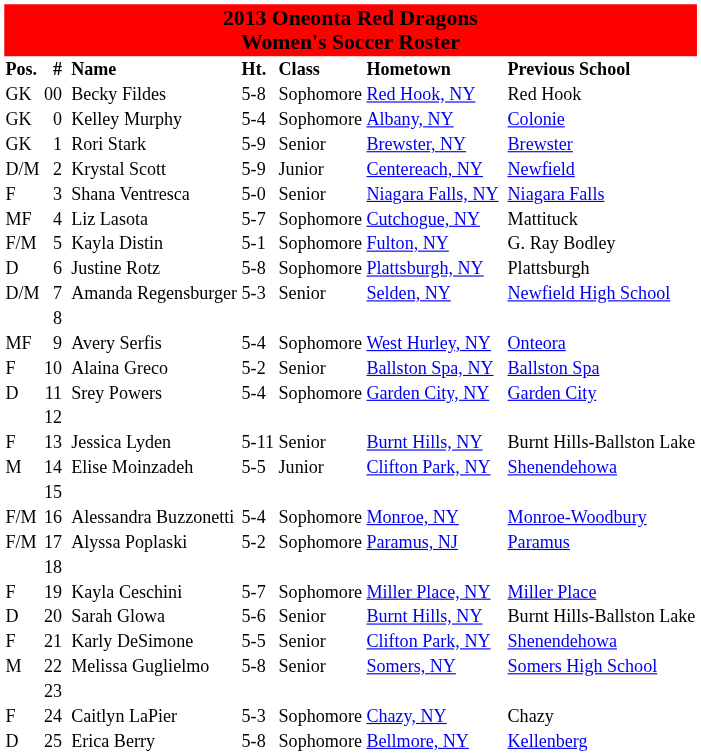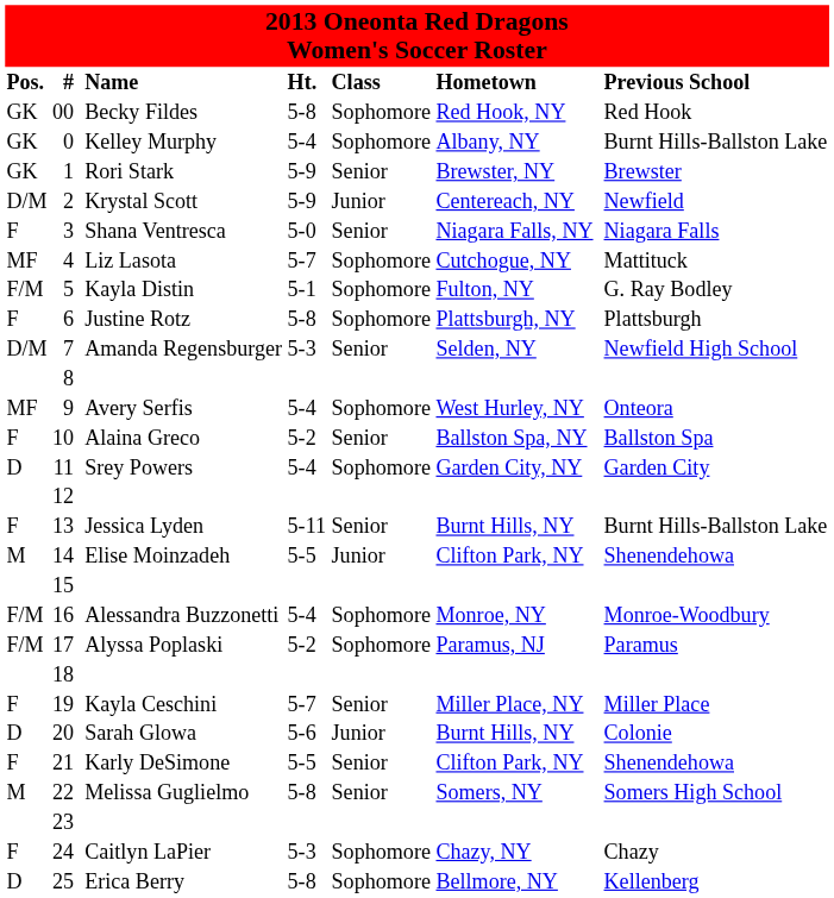0 | column 9: Colonie -> Burnt Hills-Ballston Lake
6 | column 1: D -> F
19 | column 6: Sophomore -> Senior
20 | column 6: Senior -> Junior
20 | column 9: Burnt Hills-Ballston Lake -> Colonie
